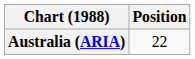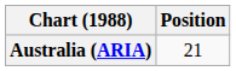Australia (ARIA) | Position: 22 -> 21
